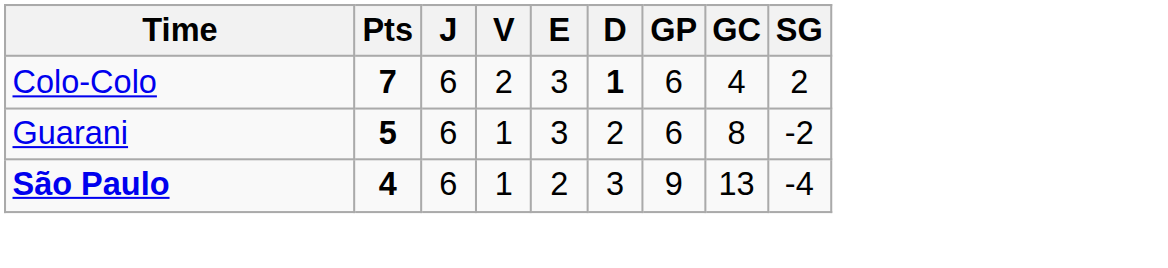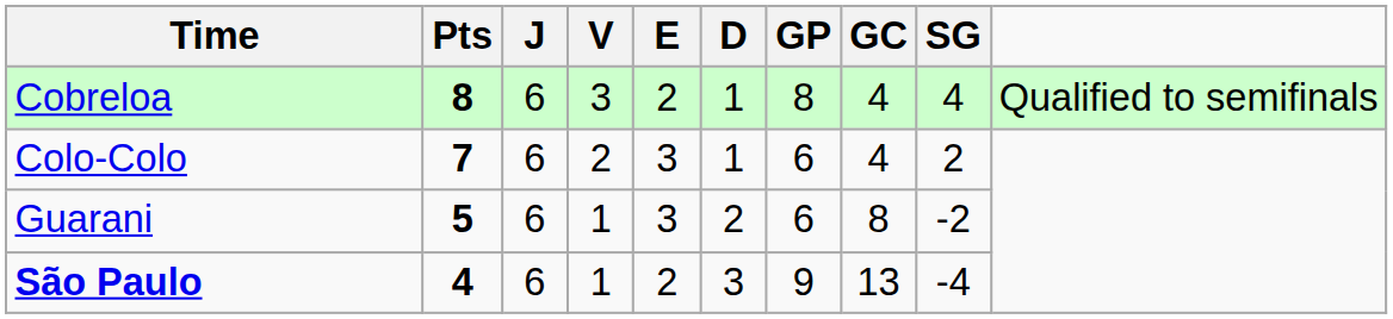+ row: Cobreloa | 8 | 6 | 3 | 2 | 1 | 8 | 4 | 4 | Qualified to semifinals
Colo-Colo | D: bold -> normal
